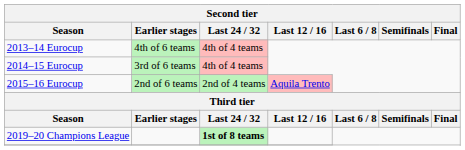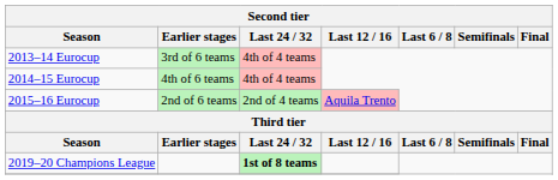2013–14 Eurocup | Earlier stages: 4th of 6 teams -> 3rd of 6 teams
2014–15 Eurocup | Earlier stages: 3rd of 6 teams -> 4th of 6 teams
